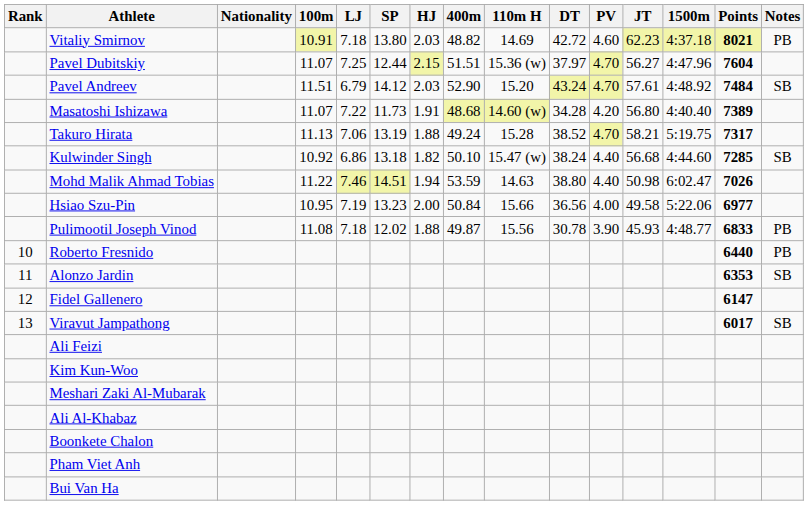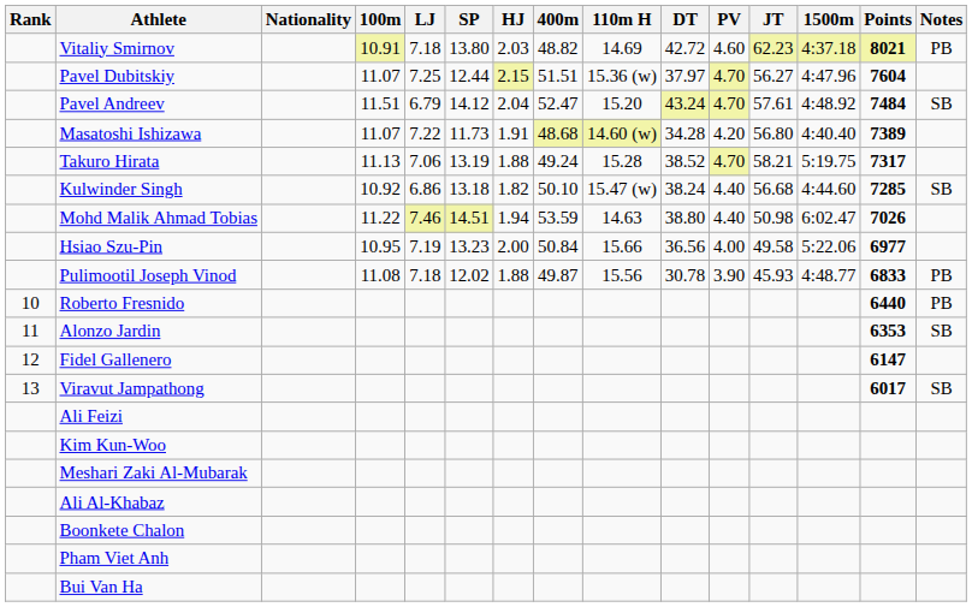Pavel Andreev | HJ: 2.03 -> 2.04
Pavel Andreev | 400m: 52.90 -> 52.47
